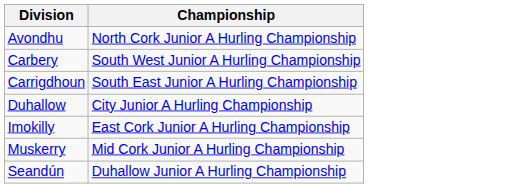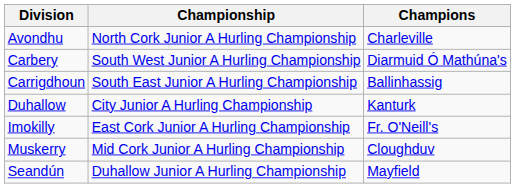+ column: Champions | Charleville | Diarmuid Ó Mathúna's | Ballinhassig | Kanturk | Fr. O'Neill's | Cloughduv | Mayfield
